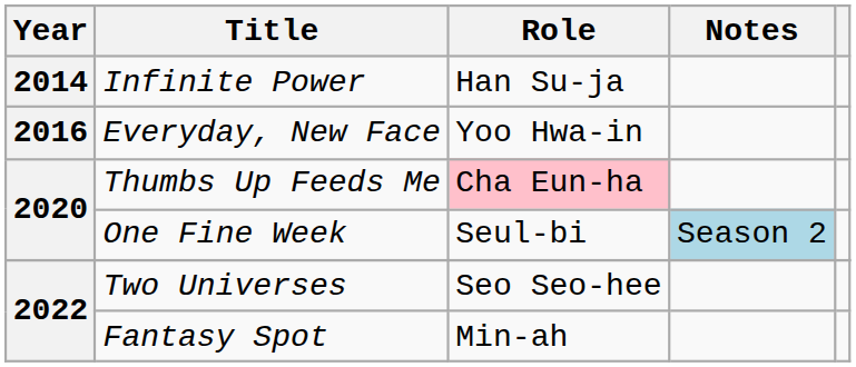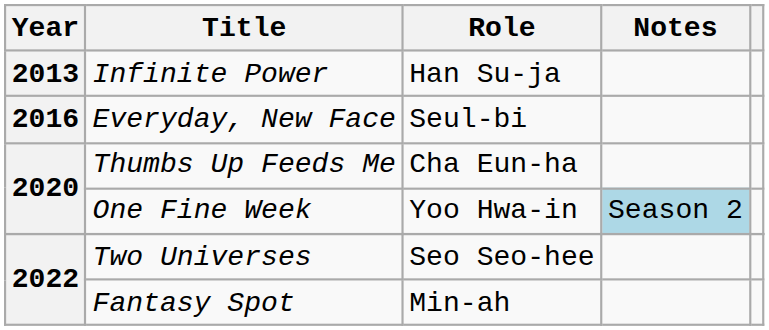Infinite Power | Year: 2014 -> 2013
Everyday, New Face | Role: Yoo Hwa-in -> Seul-bi
Thumbs Up Feeds Me | Role: pink background -> no background
One Fine Week | Role: Seul-bi -> Yoo Hwa-in
